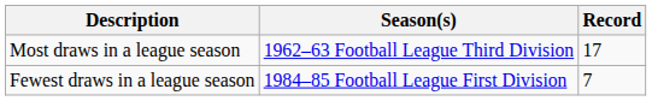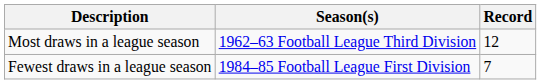Most draws in a league season | Record: 17 -> 12
